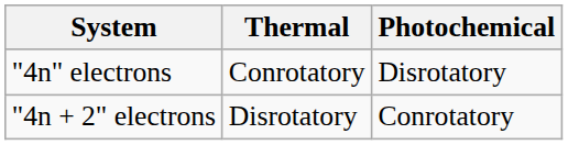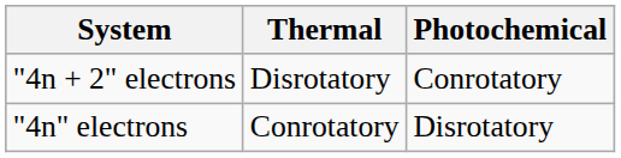rows swapped: "4n" electrons <-> "4n + 2" electrons
